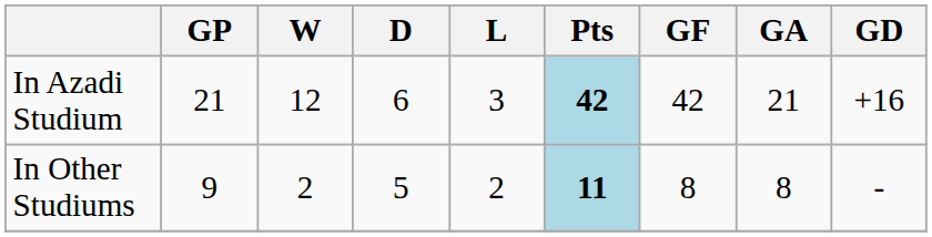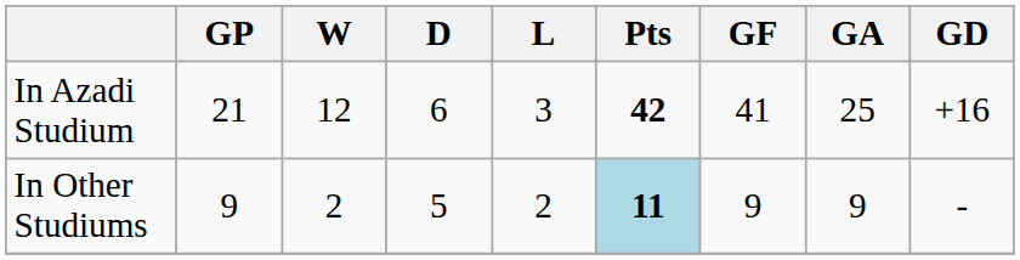In Azadi Studium | Pts: lightblue background -> no background
In Azadi Studium | GF: 42 -> 41
In Azadi Studium | GA: 21 -> 25
In Other Studiums | GF: 8 -> 9
In Other Studiums | GA: 8 -> 9
